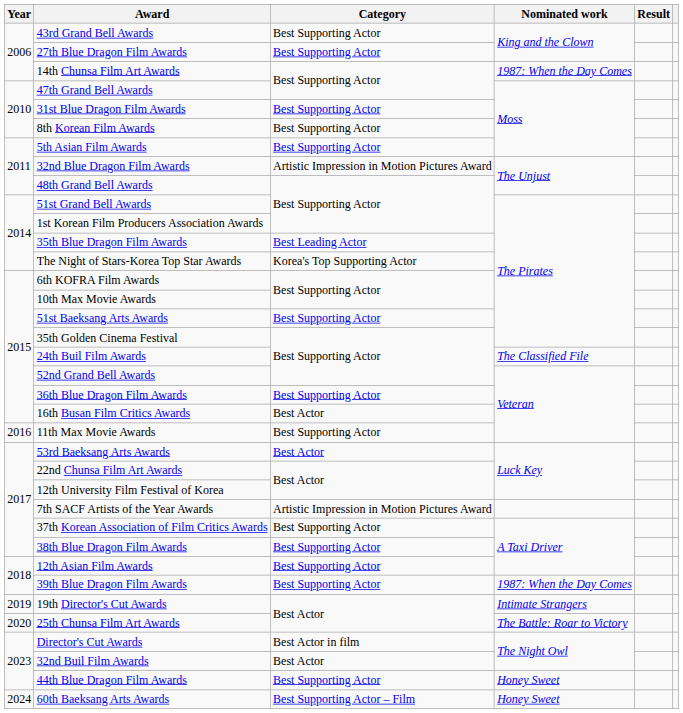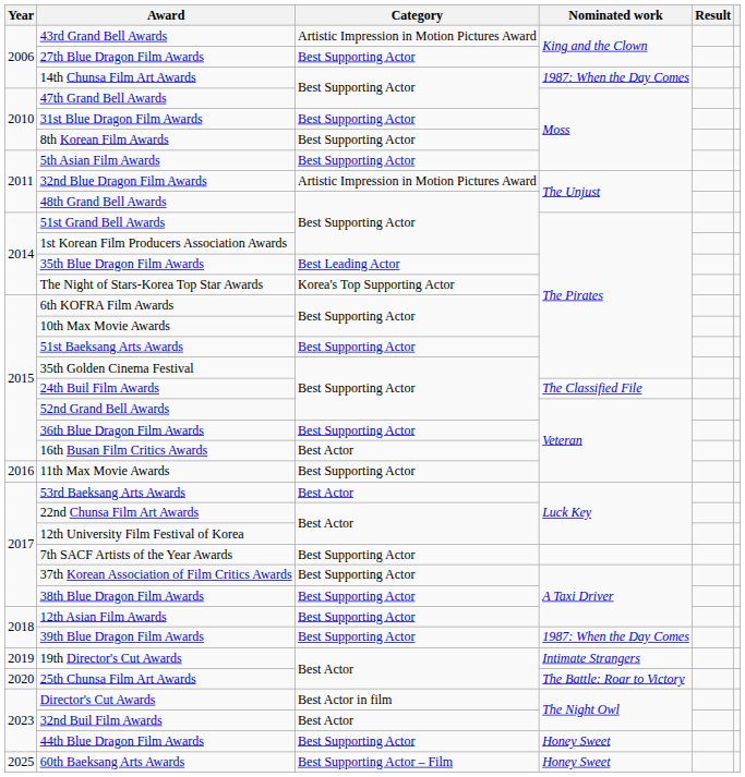43rd Grand Bell Awards | Category: Best Supporting Actor -> Artistic Impression in Motion Pictures Award
7th SACF Artists of the Year Awards | Category: Artistic Impression in Motion Pictures Award -> Best Supporting Actor
60th Baeksang Arts Awards | Year: 2024 -> 2025
